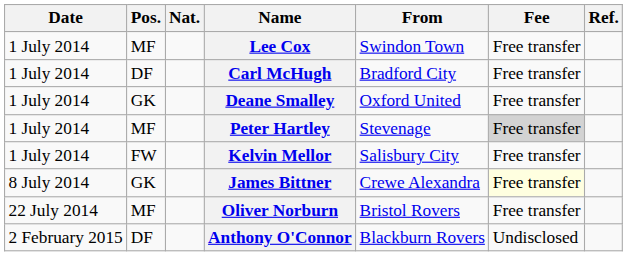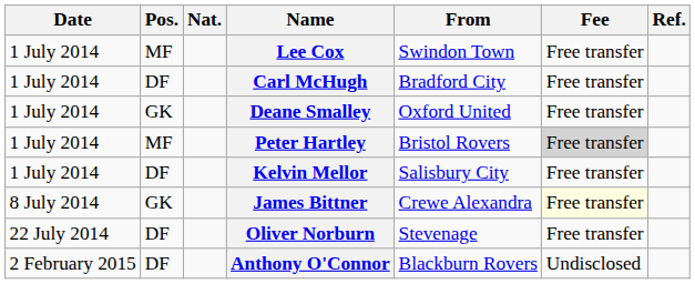Peter Hartley | From: Stevenage -> Bristol Rovers
Kelvin Mellor | Pos.: FW -> DF
Oliver Norburn | Pos.: MF -> DF
Oliver Norburn | From: Bristol Rovers -> Stevenage
